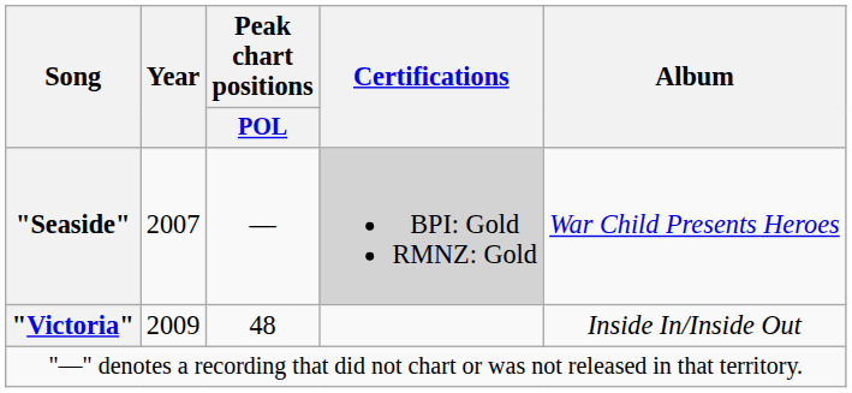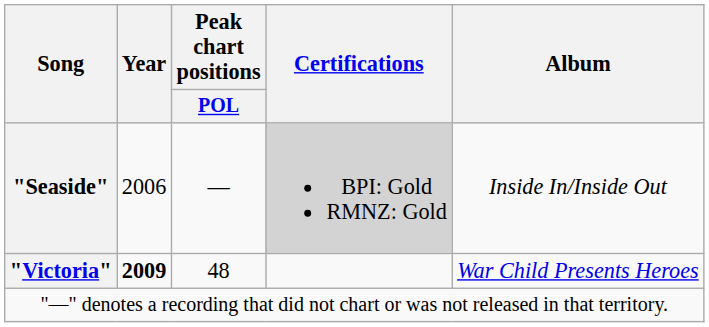"Seaside" | Year: 2007 -> 2006
"Seaside" | Album: War Child Presents Heroes -> Inside In/Inside Out
"Victoria" | Year: normal -> bold
"Victoria" | Album: Inside In/Inside Out -> War Child Presents Heroes
